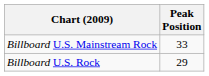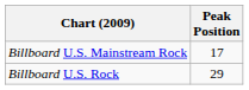Billboard U.S. Mainstream Rock | Peak Position: 33 -> 17
